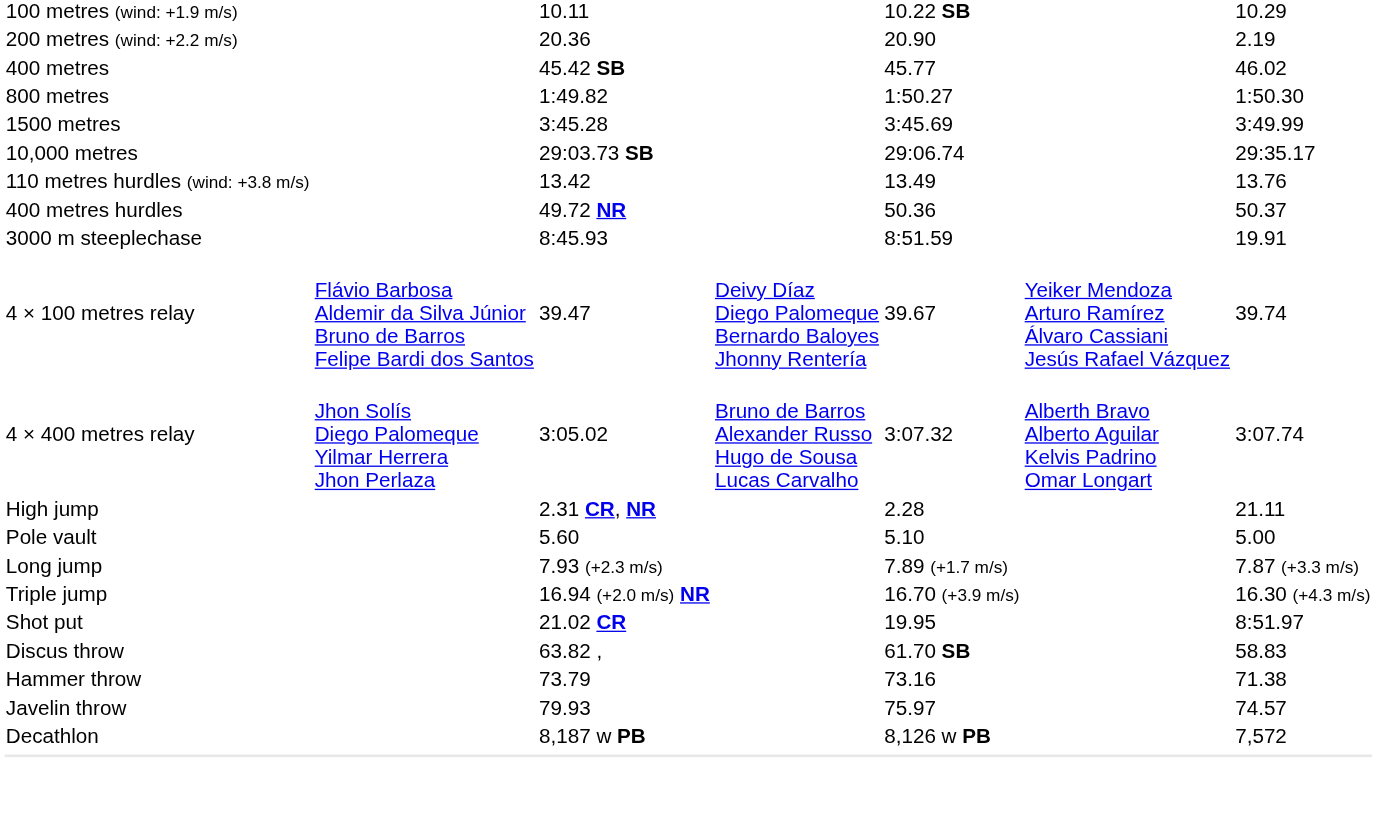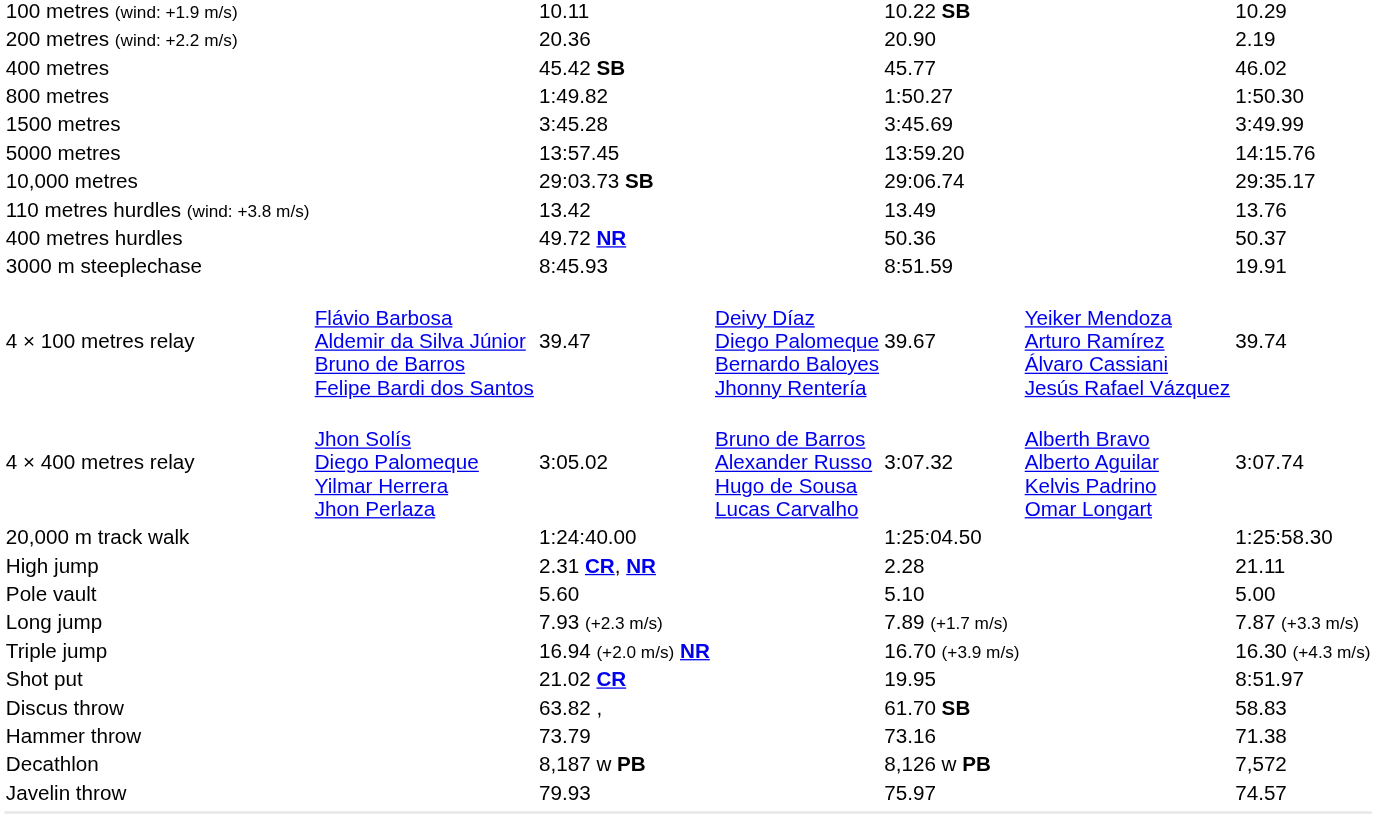+ row: 5000 metres | 13:57.45 | 13:59.20 | 14:15.76
+ row: 20,000 m track walk | 1:24:40.00 | 1:25:04.50 | 1:25:58.30
rows swapped: Javelin throw <-> Decathlon
